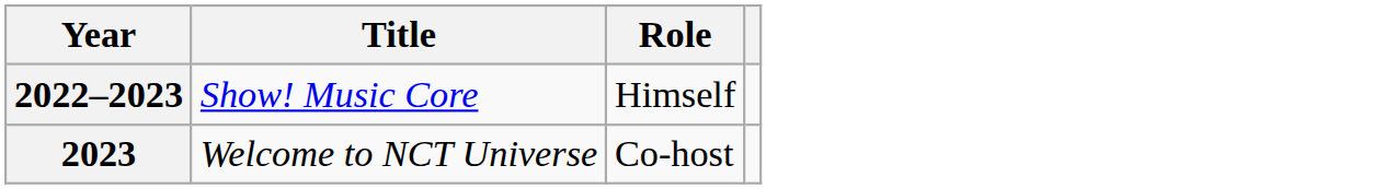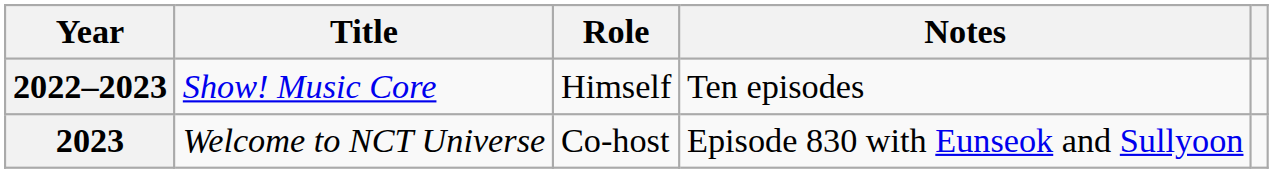+ column: Notes | Ten episodes | Episode 830 with Eunseok and Sullyoon
